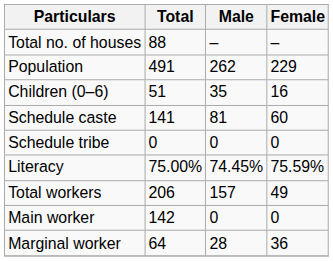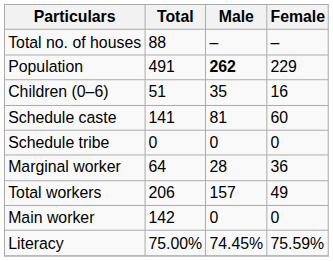Population | Male: normal -> bold
rows swapped: Literacy <-> Marginal worker
